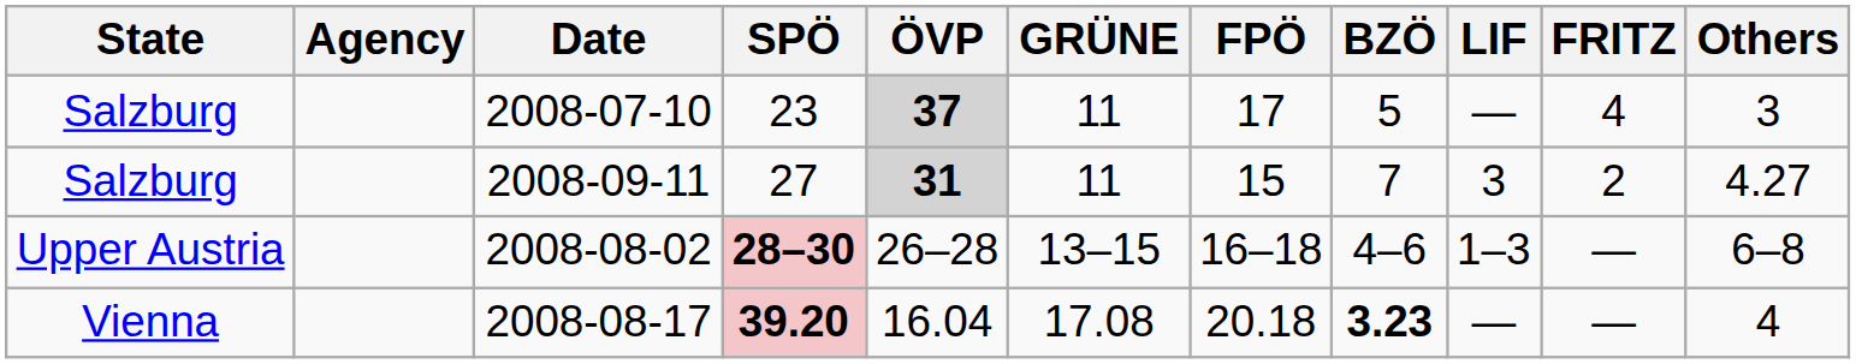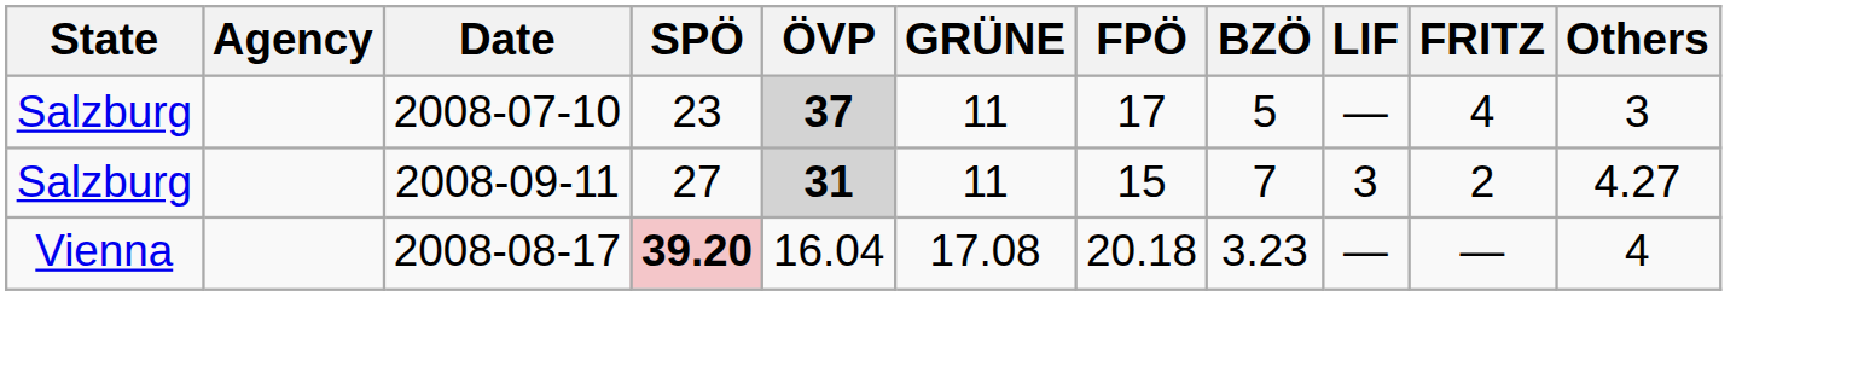- row: Upper Austria | 2008-08-02 | 28–30 | 26–28 | 13–15 | 16–18 | 4–6 | 1–3 | — | 6–8
2008-08-17 | BZÖ: bold -> normal
